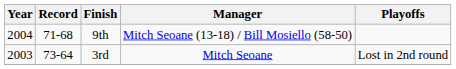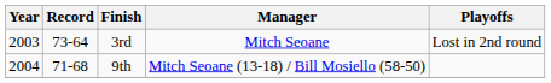rows swapped: 3rd <-> 9th
